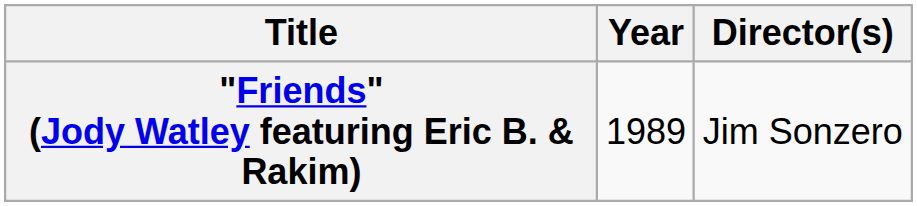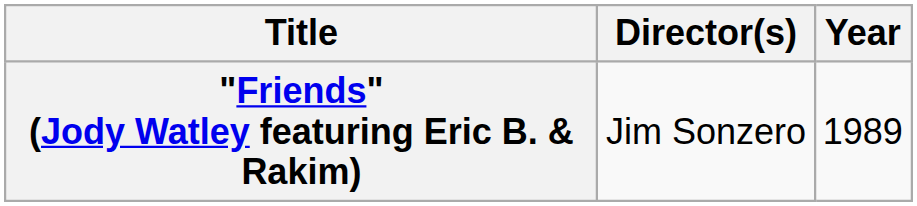columns swapped: Year <-> Director(s)
